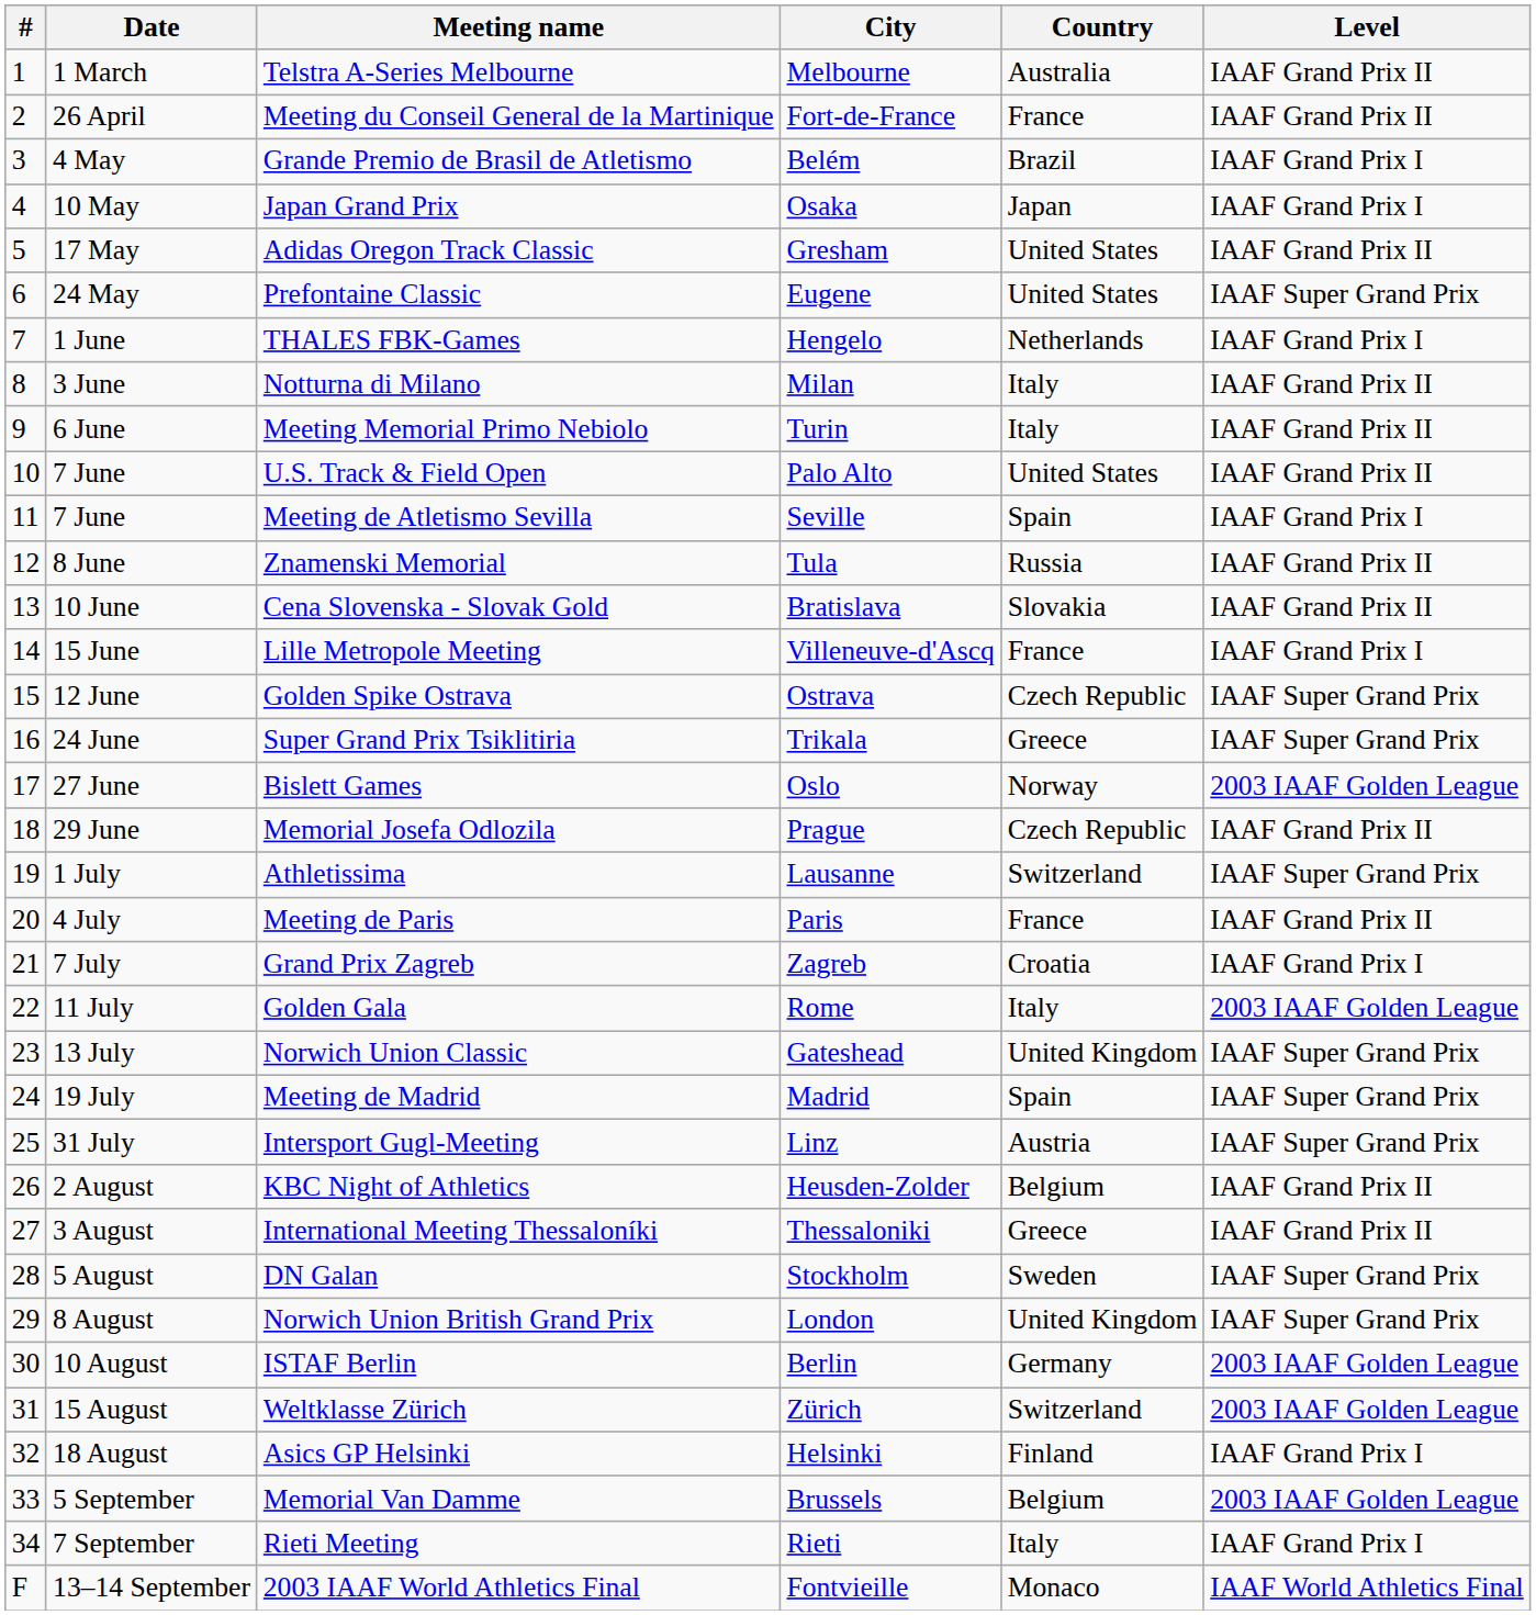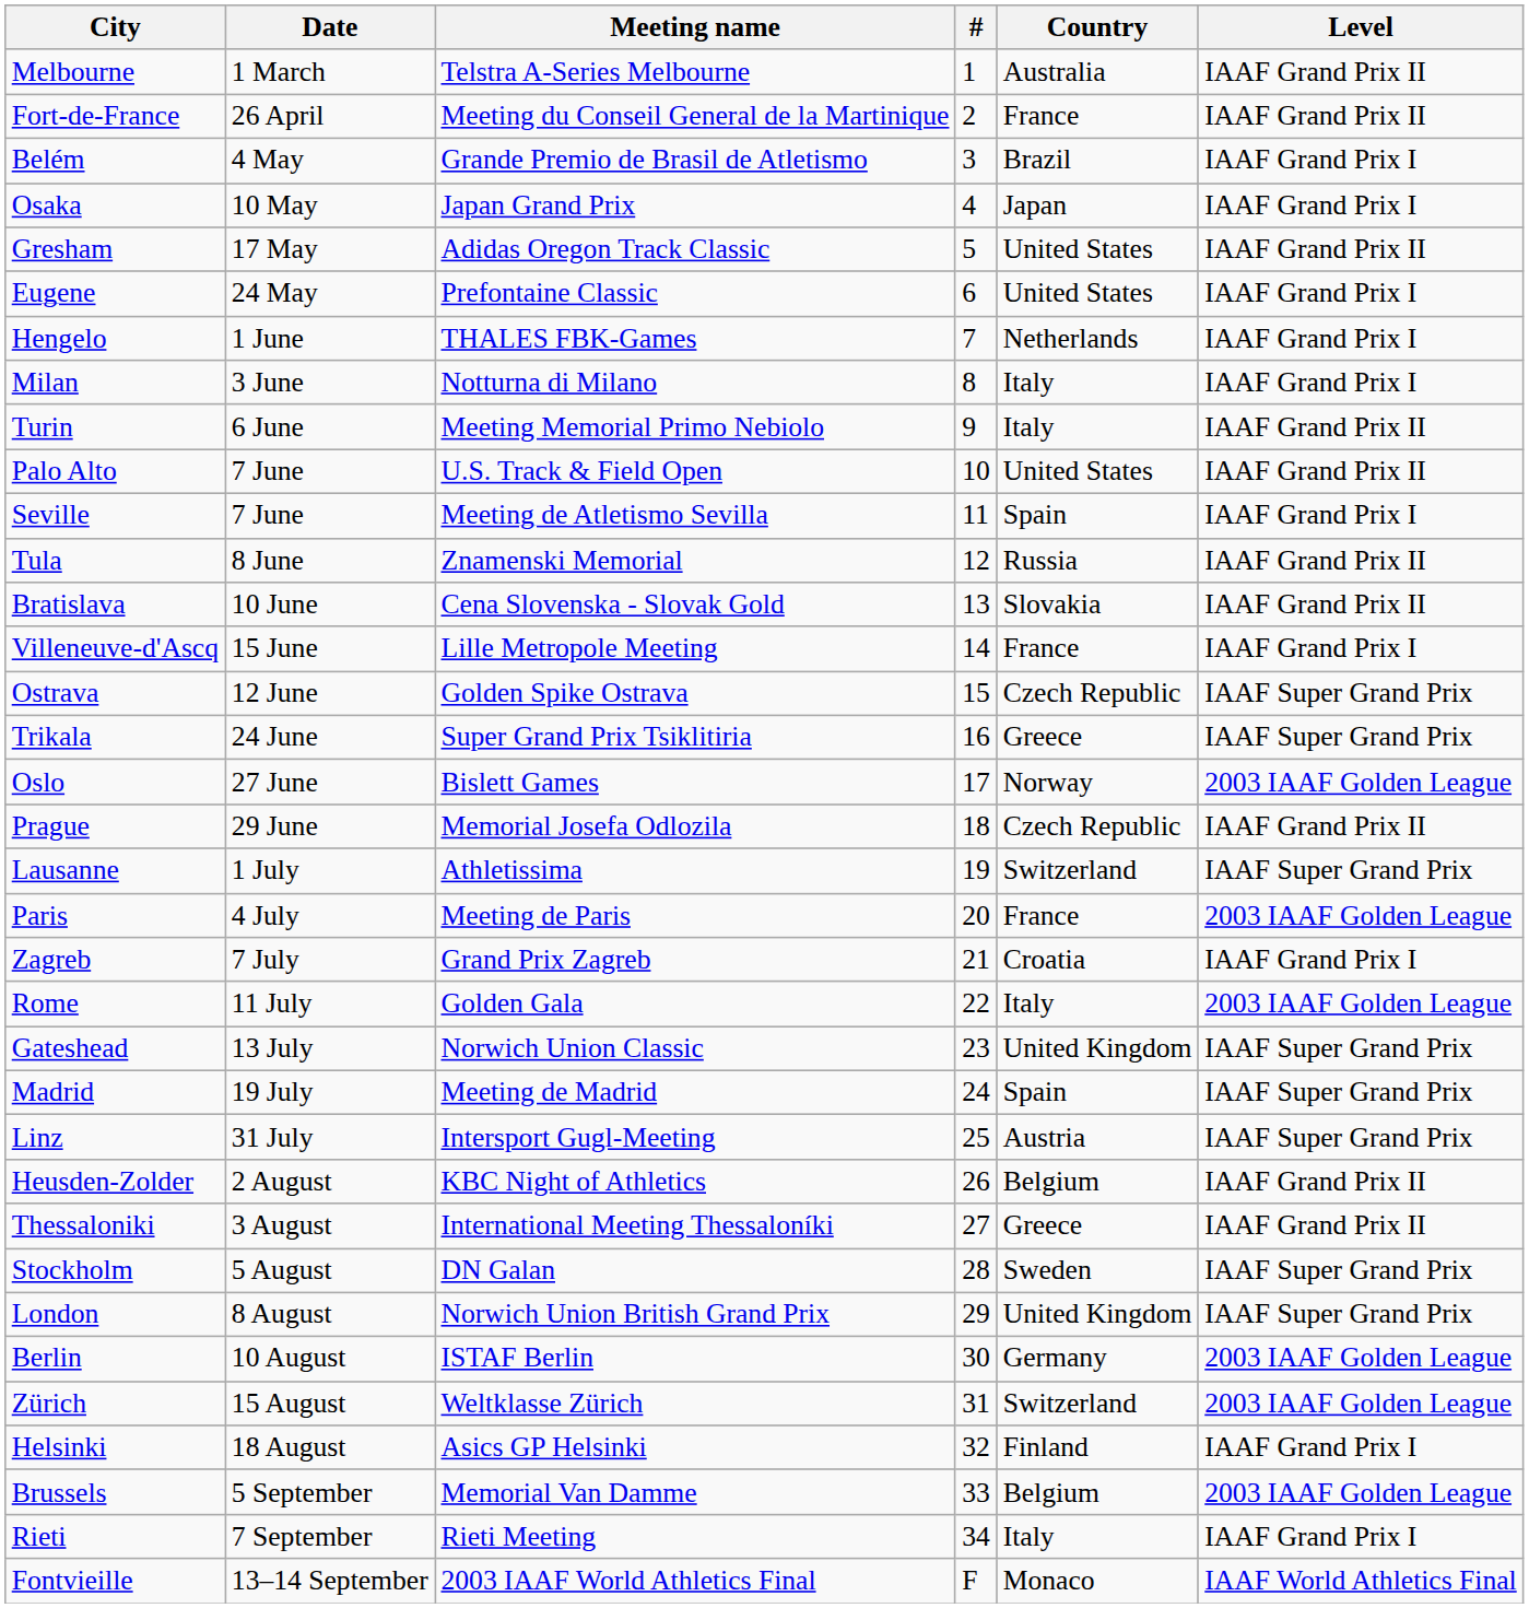columns swapped: # <-> City
Prefontaine Classic | Level: IAAF Super Grand Prix -> IAAF Grand Prix I
Notturna di Milano | Level: IAAF Grand Prix II -> IAAF Grand Prix I
Meeting de Paris | Level: IAAF Grand Prix II -> 2003 IAAF Golden League
